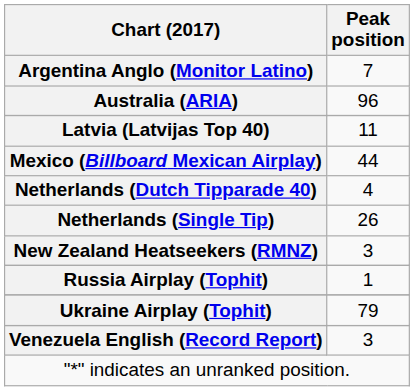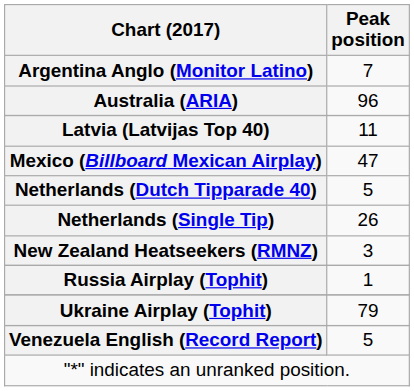Mexico (Billboard Mexican Airplay) | Peak position: 44 -> 47
Netherlands (Dutch Tipparade 40) | Peak position: 4 -> 5
Venezuela English (Record Report) | Peak position: 3 -> 5
